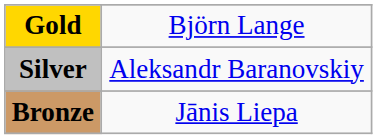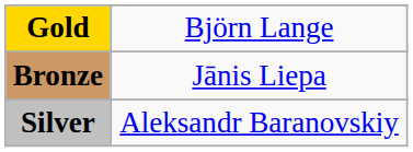rows swapped: Silver <-> Bronze
